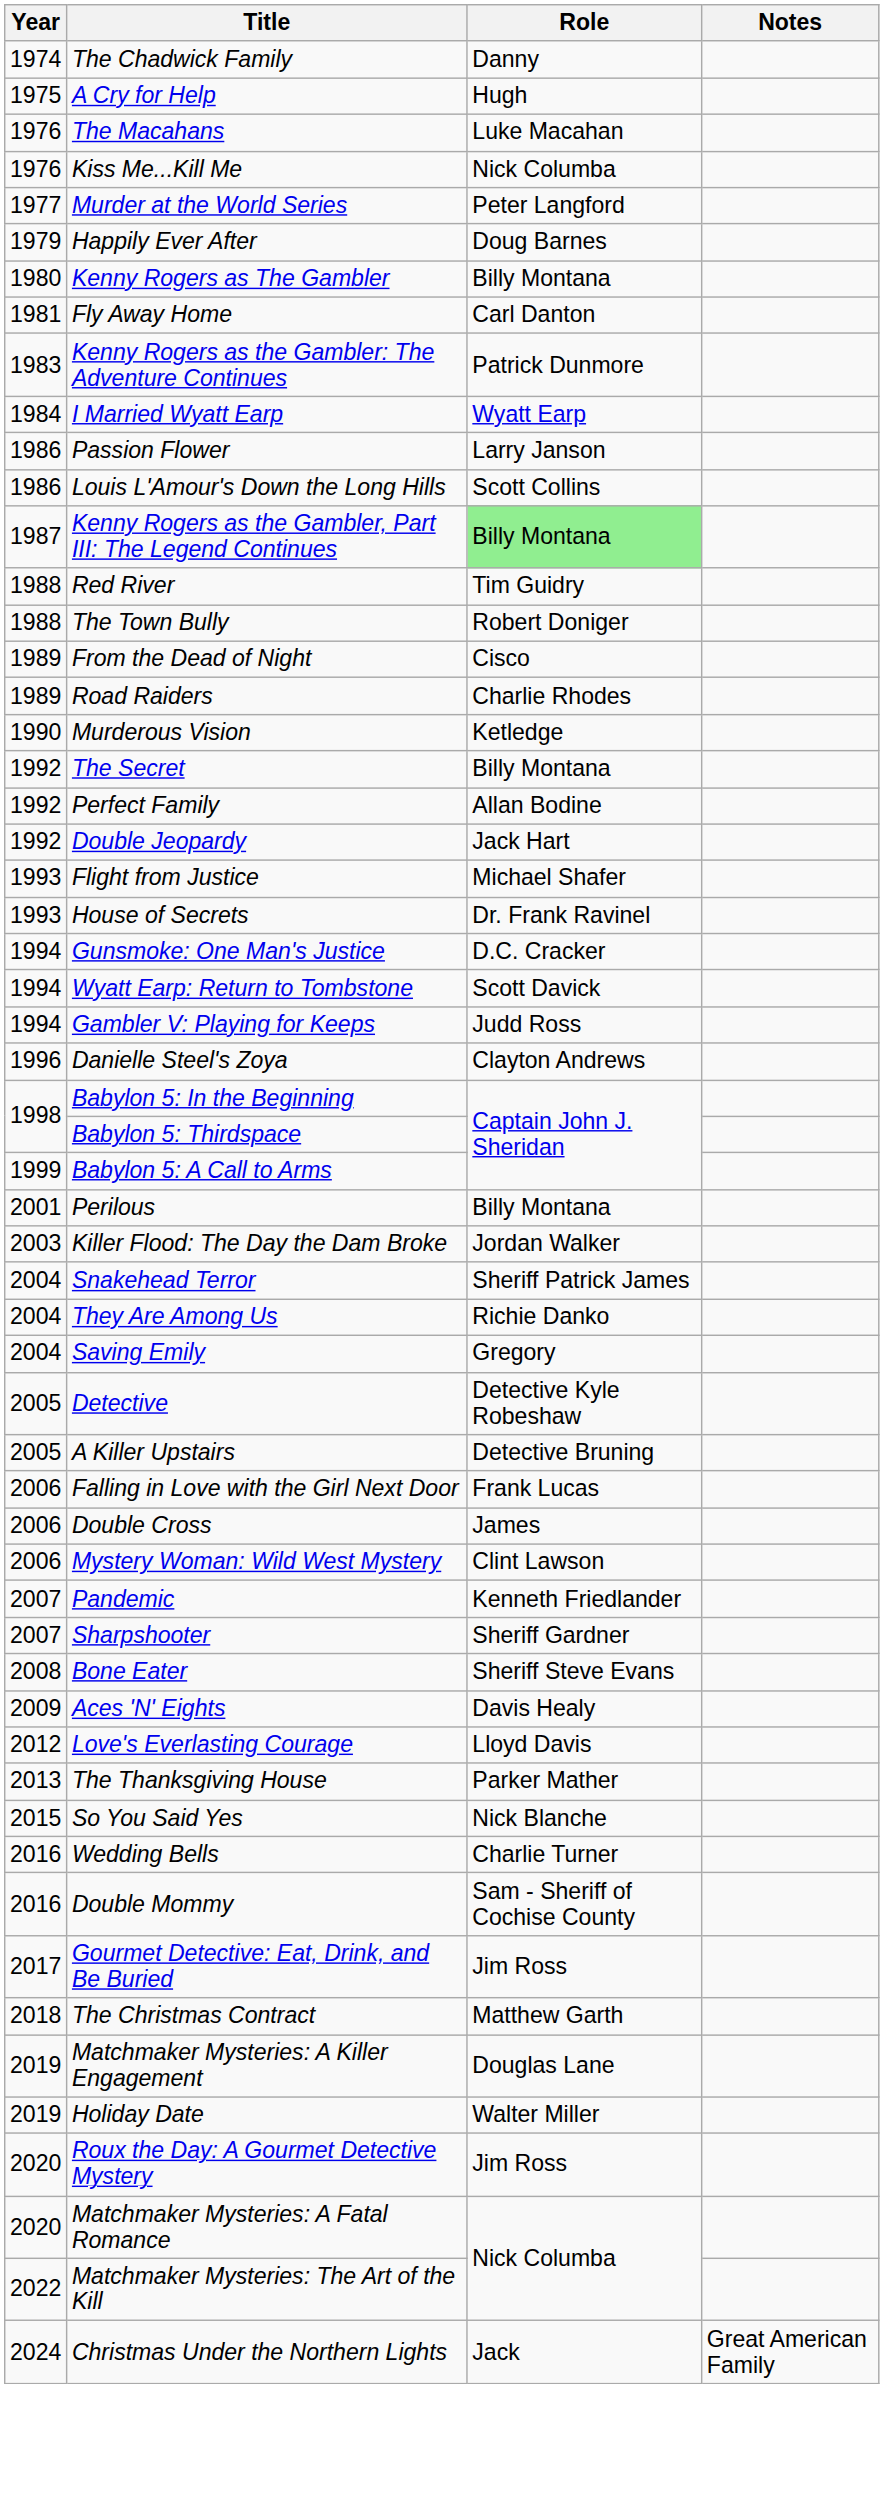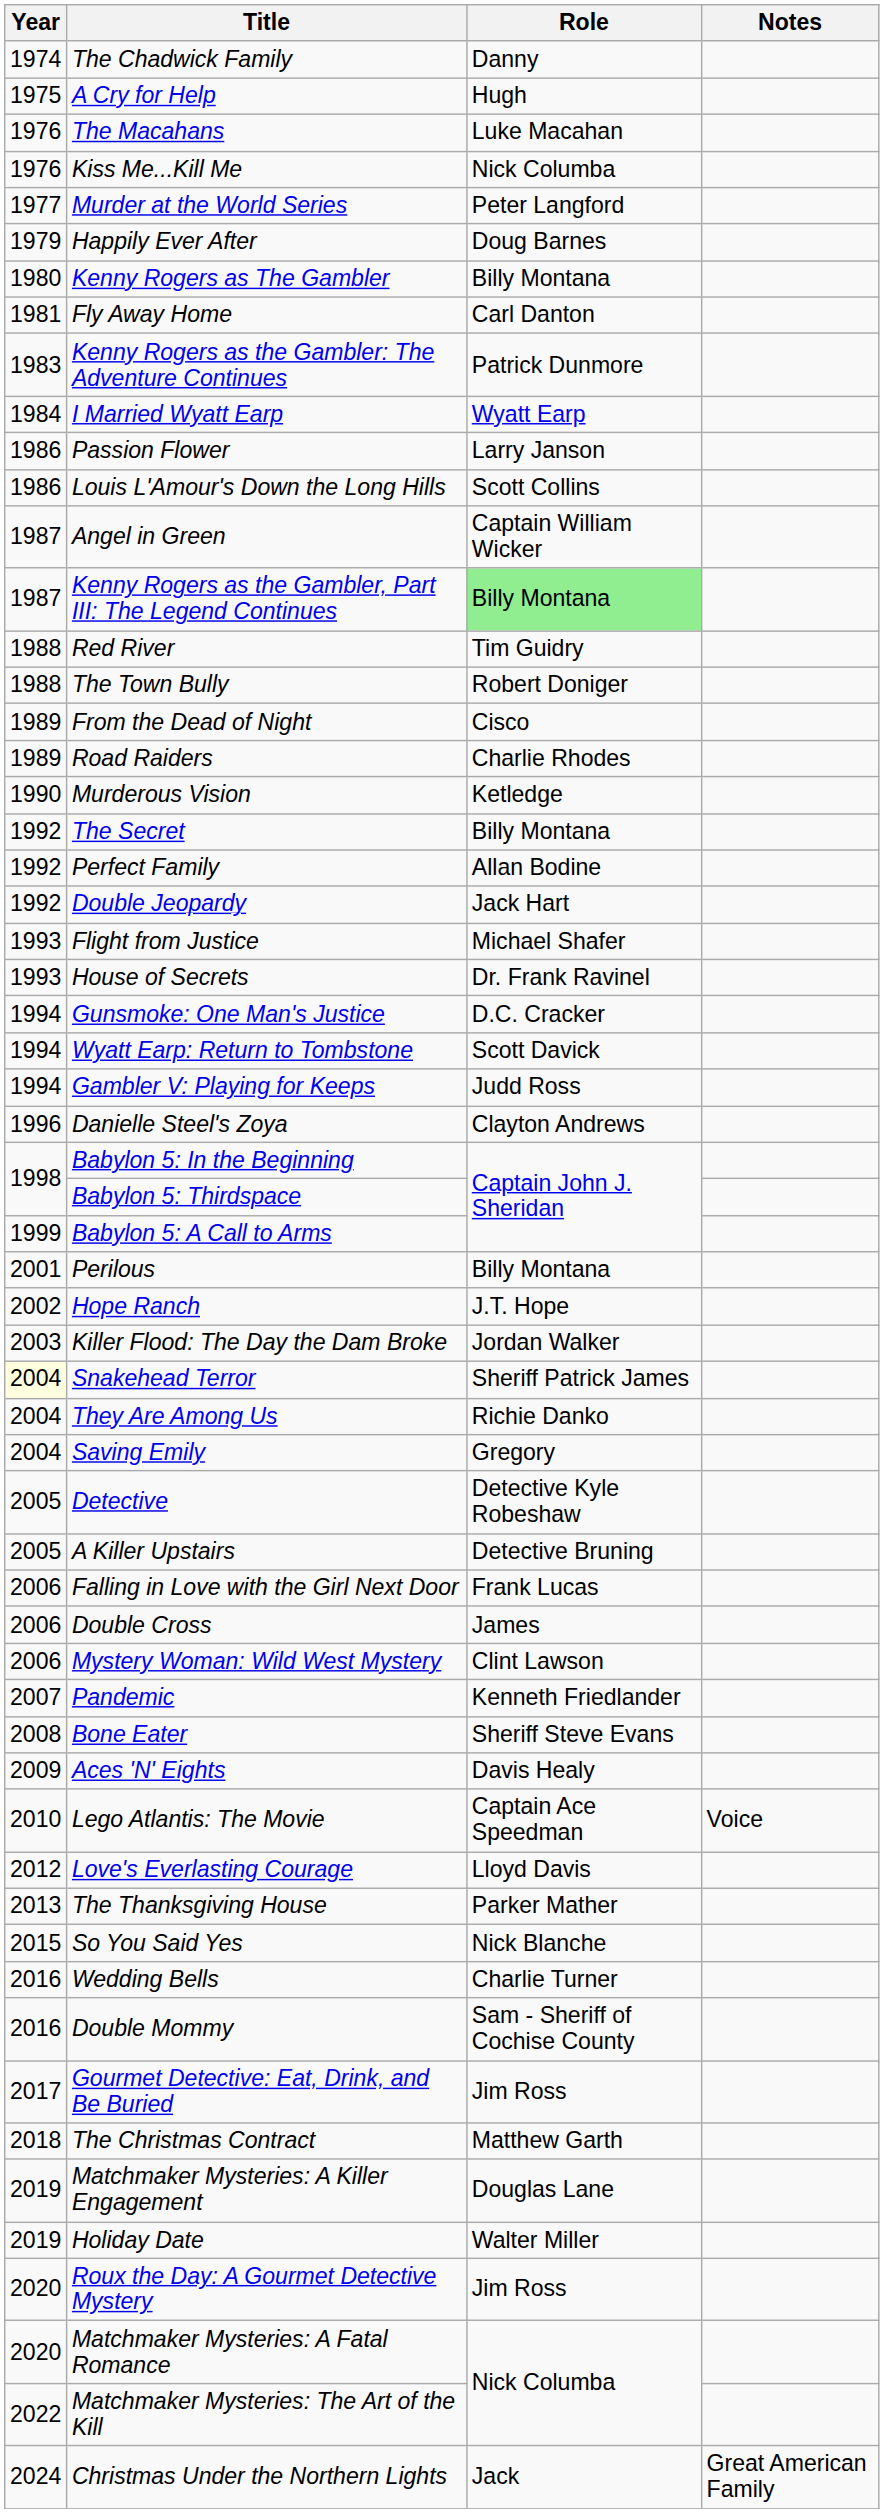+ row: 1987 | Angel in Green | Captain William Wicker
+ row: 2002 | Hope Ranch | J.T. Hope
Snakehead Terror | Year: no background -> lightyellow background
- row: 2007 | Sharpshooter | Sheriff Gardner
+ row: 2010 | Lego Atlantis: The Movie | Captain Ace Speedman | Voice
